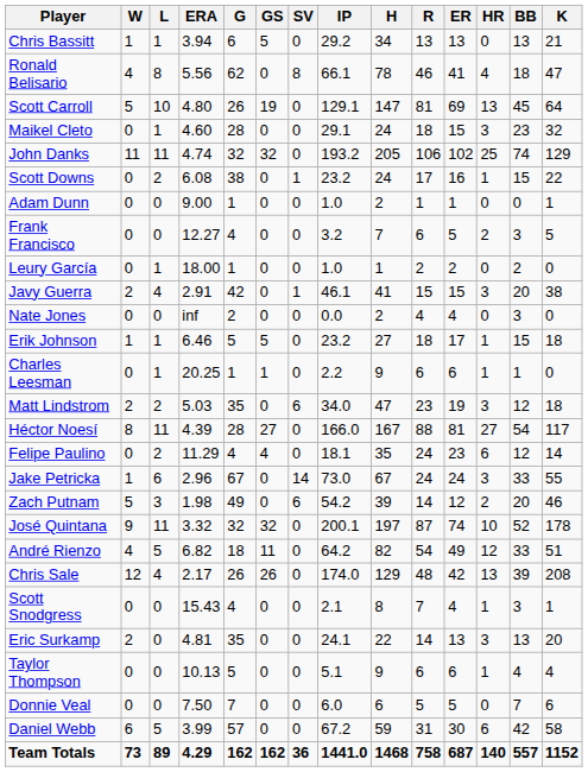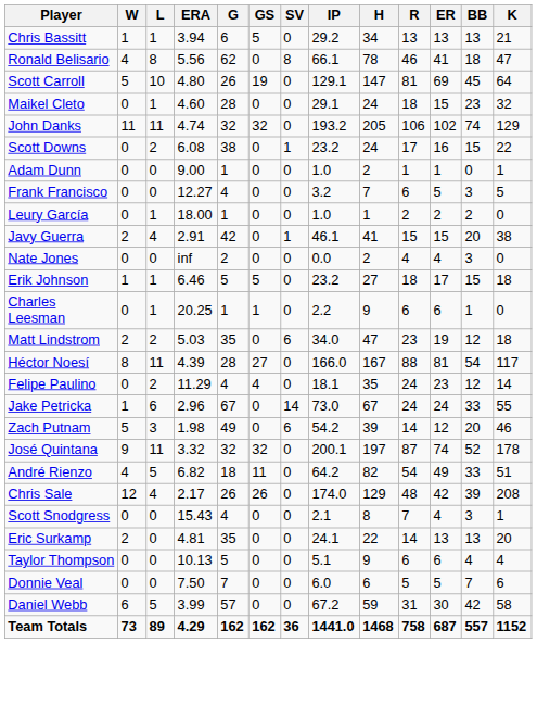- column: HR | 0 | 4 | 13 | 3 | 25 | 1 | 0 | 2 | 0 | 3 | 0 | 1 | 1 | 3 | 27 | 6 | 3 | 2 | 10 | 12 | 13 | 1 | 3 | 1 | 0 | 6 | 140
